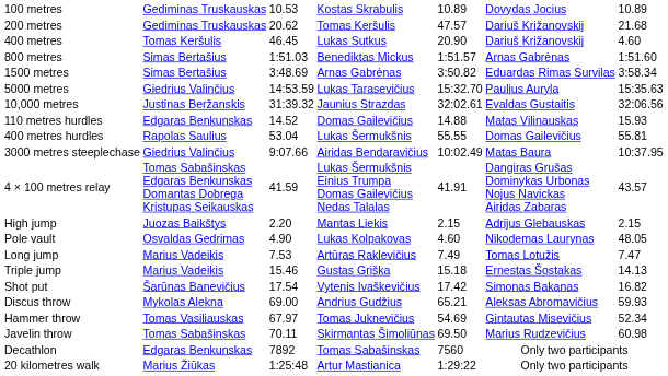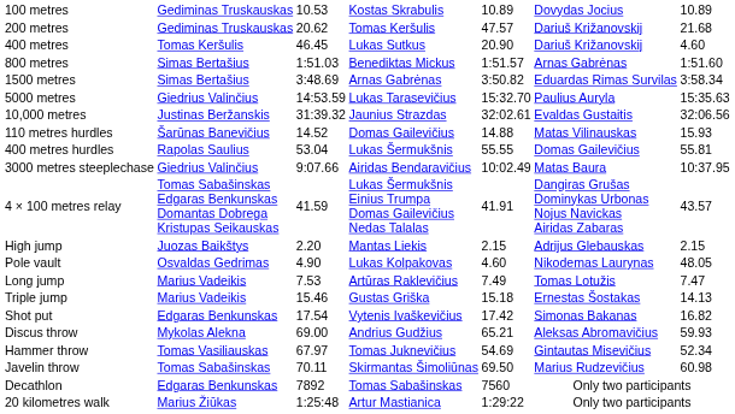110 metres hurdles | column 2: Edgaras Benkunskas -> Šarūnas Banevičius
Shot put | column 2: Šarūnas Banevičius -> Edgaras Benkunskas
